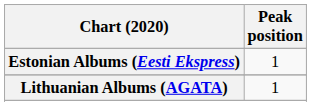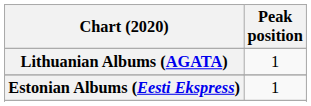rows swapped: Estonian Albums (Eesti Ekspress) <-> Lithuanian Albums (AGATA)
